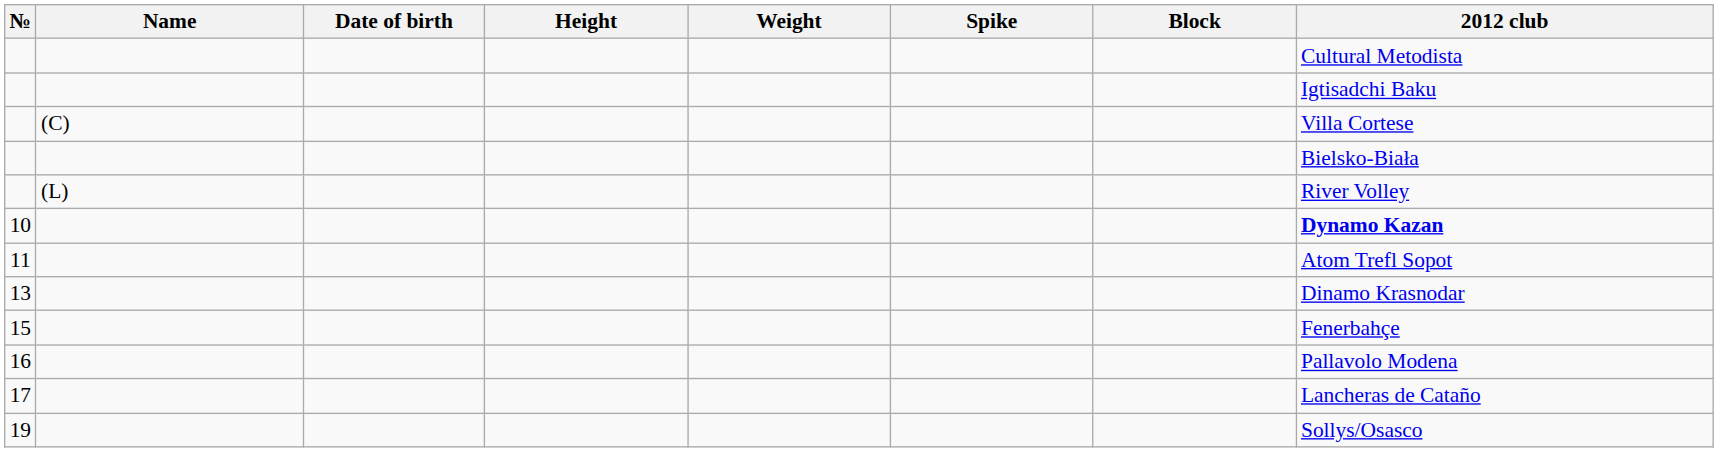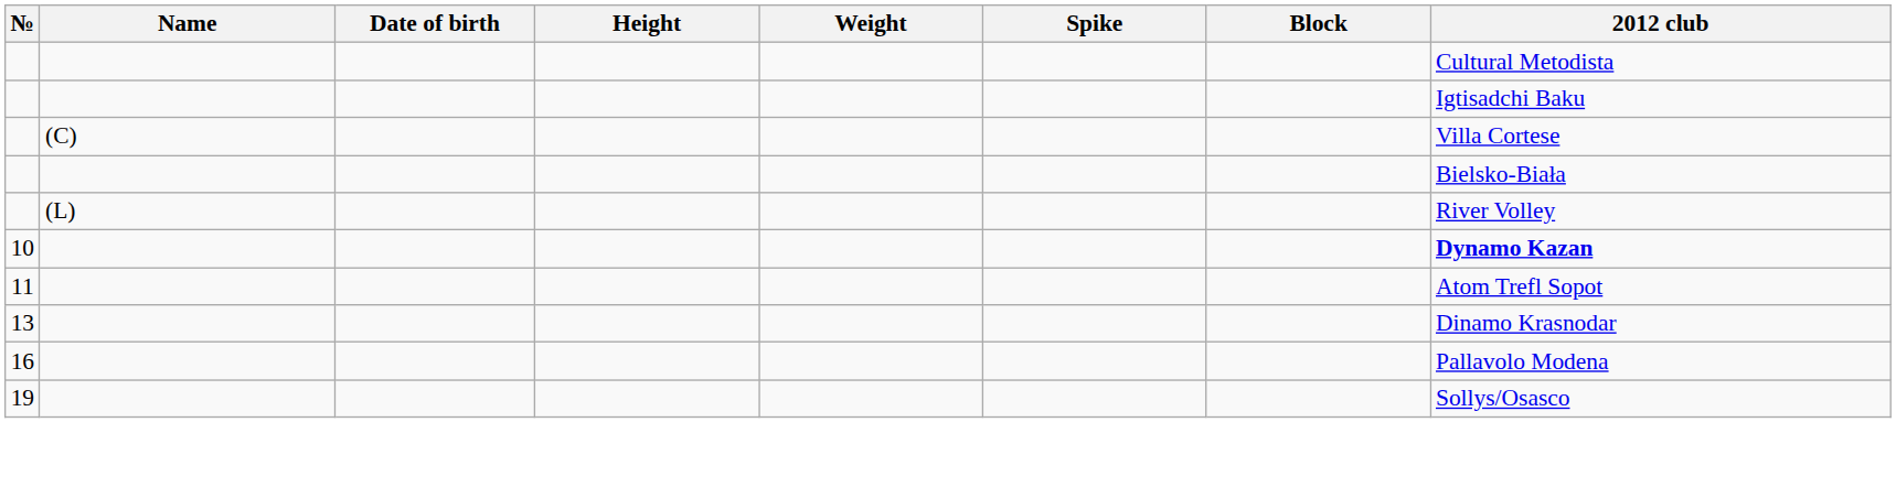- row: 15 | Fenerbahçe
- row: 17 | Lancheras de Cataño
